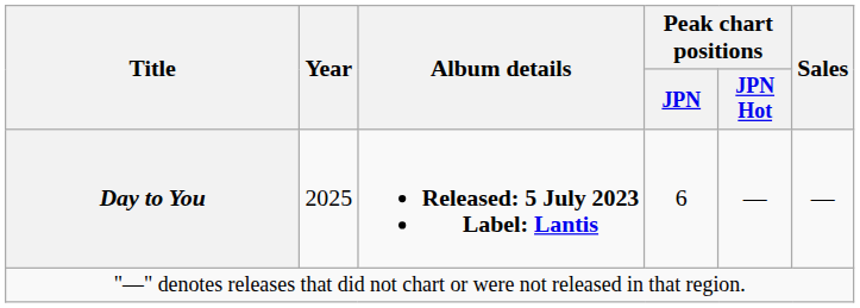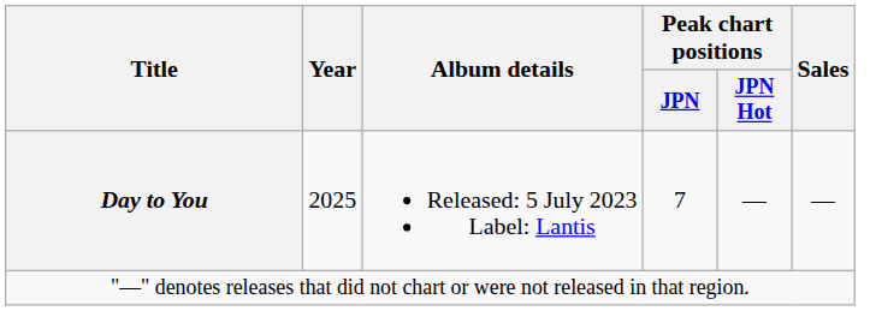Day to You | Album details: bold -> normal
Day to You | Peak chart positions / JPN: 6 -> 7
